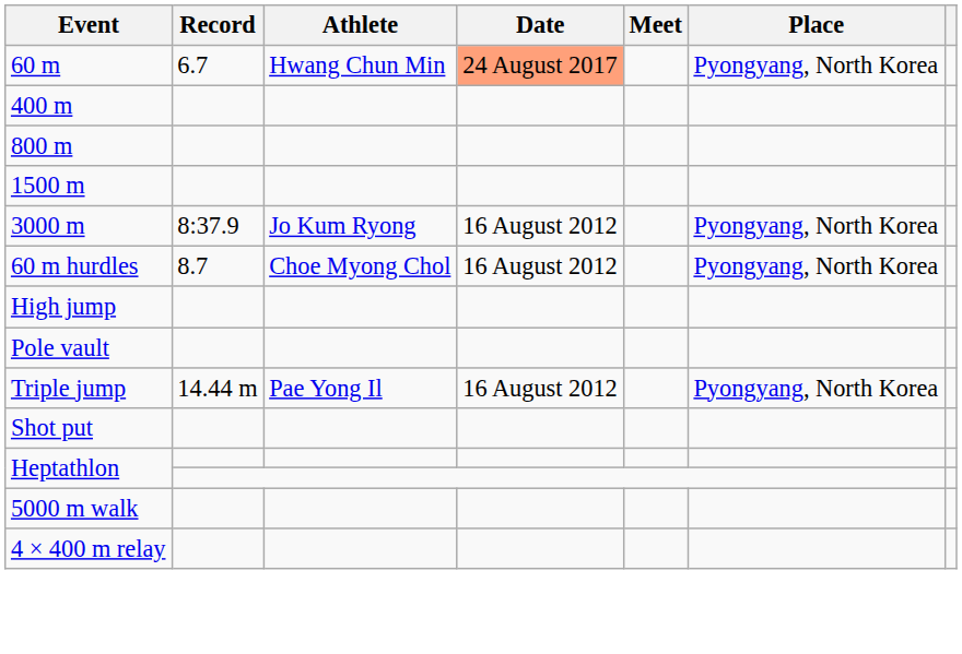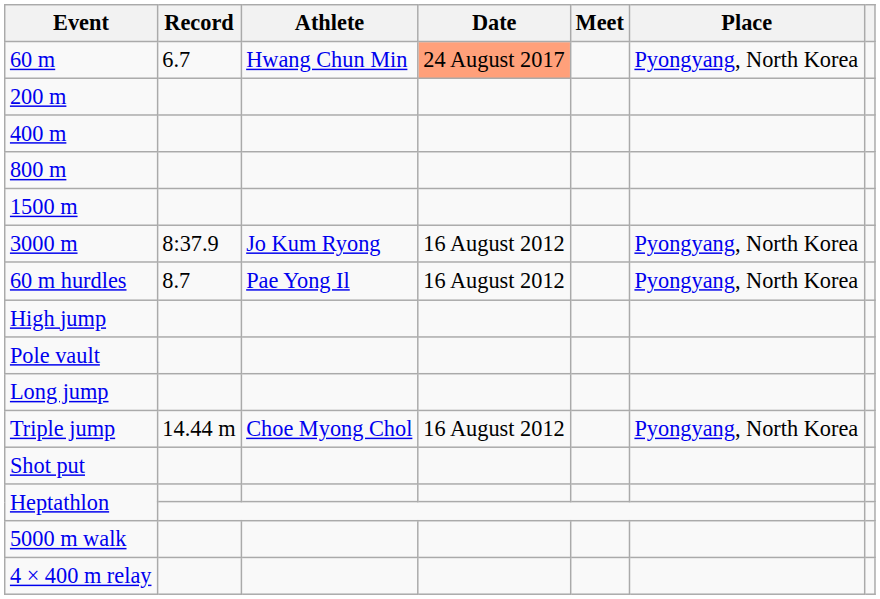+ row: 200 m
60 m hurdles | Athlete: Choe Myong Chol -> Pae Yong Il
+ row: Long jump
Triple jump | Athlete: Pae Yong Il -> Choe Myong Chol
